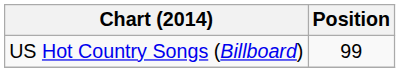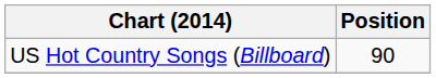US Hot Country Songs (Billboard) | Position: 99 -> 90
